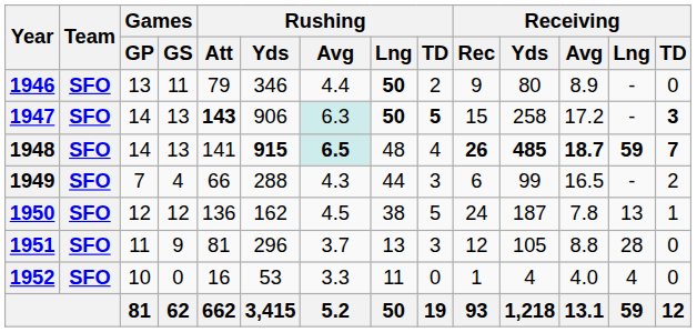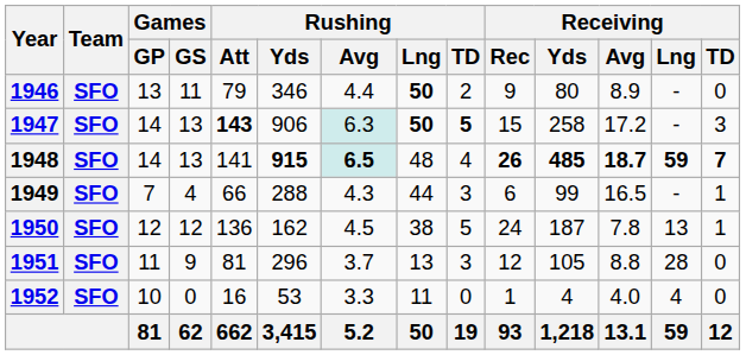1947 | Receiving / TD: bold -> normal
1949 | Receiving / TD: 2 -> 1
